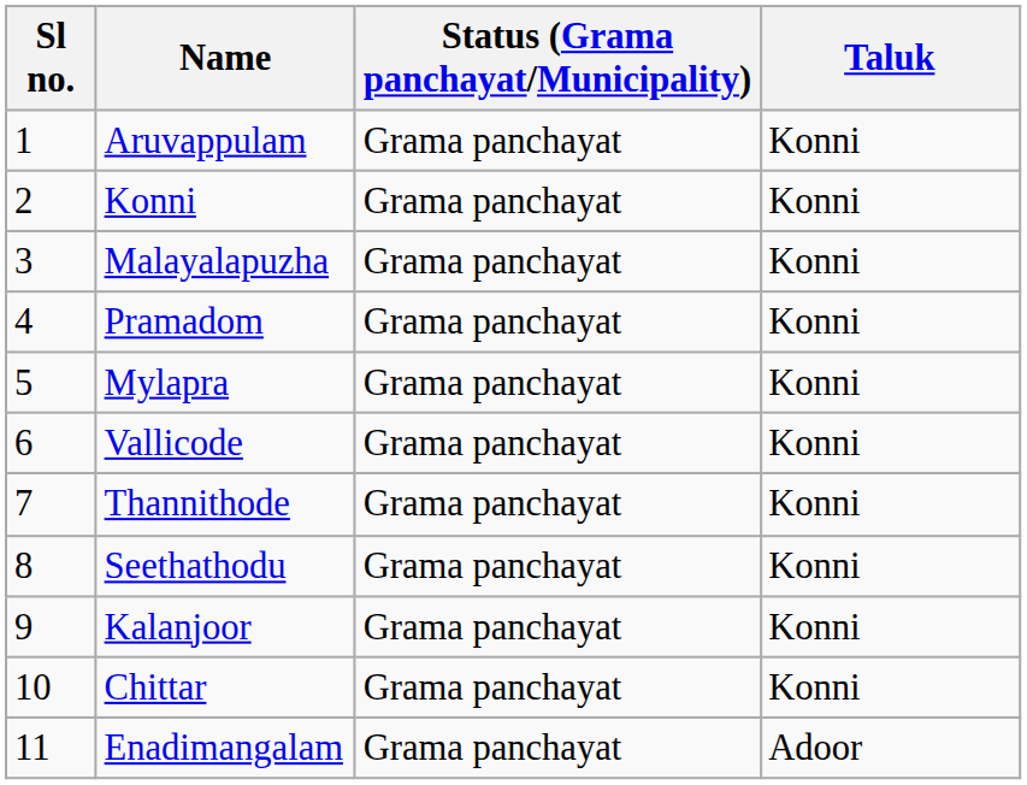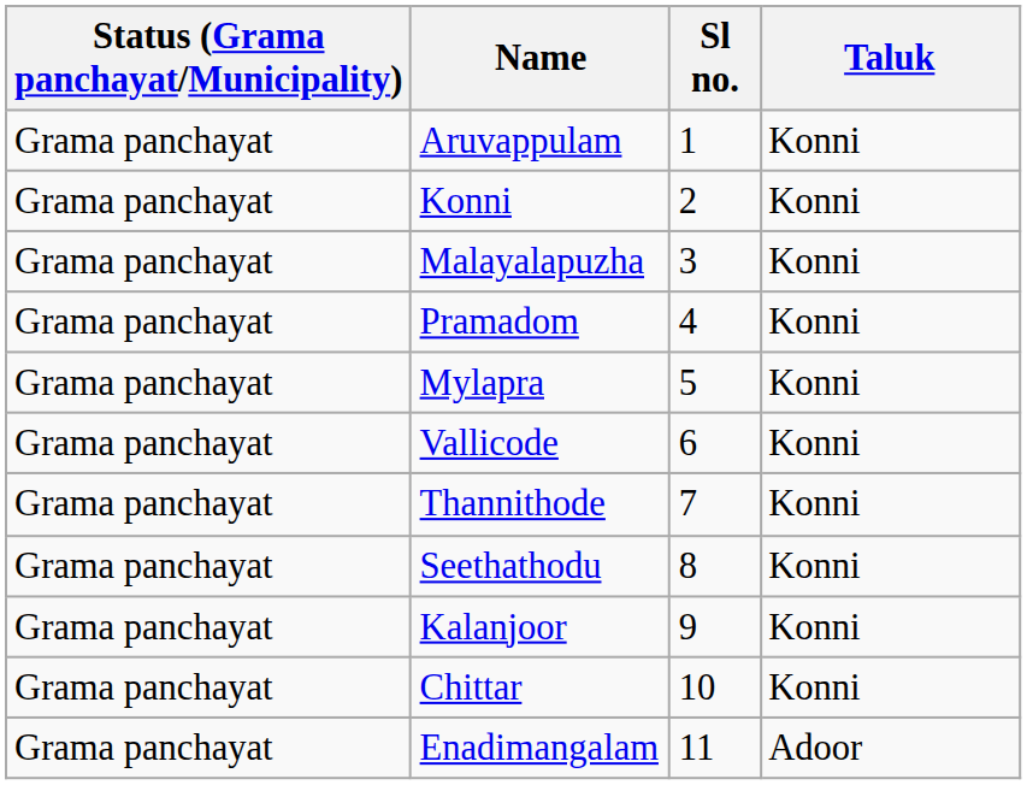columns swapped: Sl no. <-> Status (Grama panchayat/Municipality)
